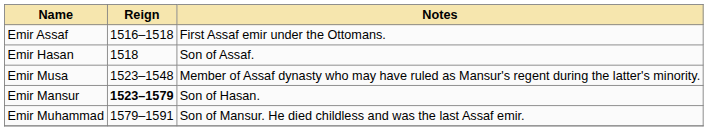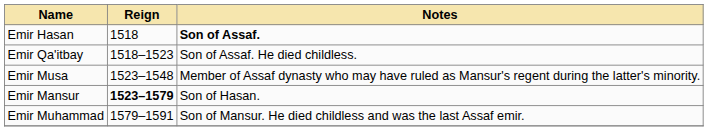- row: Emir Assaf | 1516–1518 | First Assaf emir under the Ottomans.
Emir Hasan | Notes: normal -> bold
+ row: Emir Qa'itbay | 1518–1523 | Son of Assaf. He died childless.
